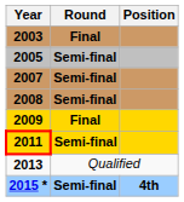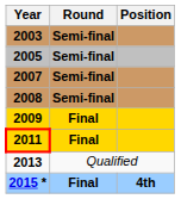2003 | Round: Final -> Semi-final
2011 | Round: Semi-final -> Final
2015 * | Round: Semi-final -> Final
